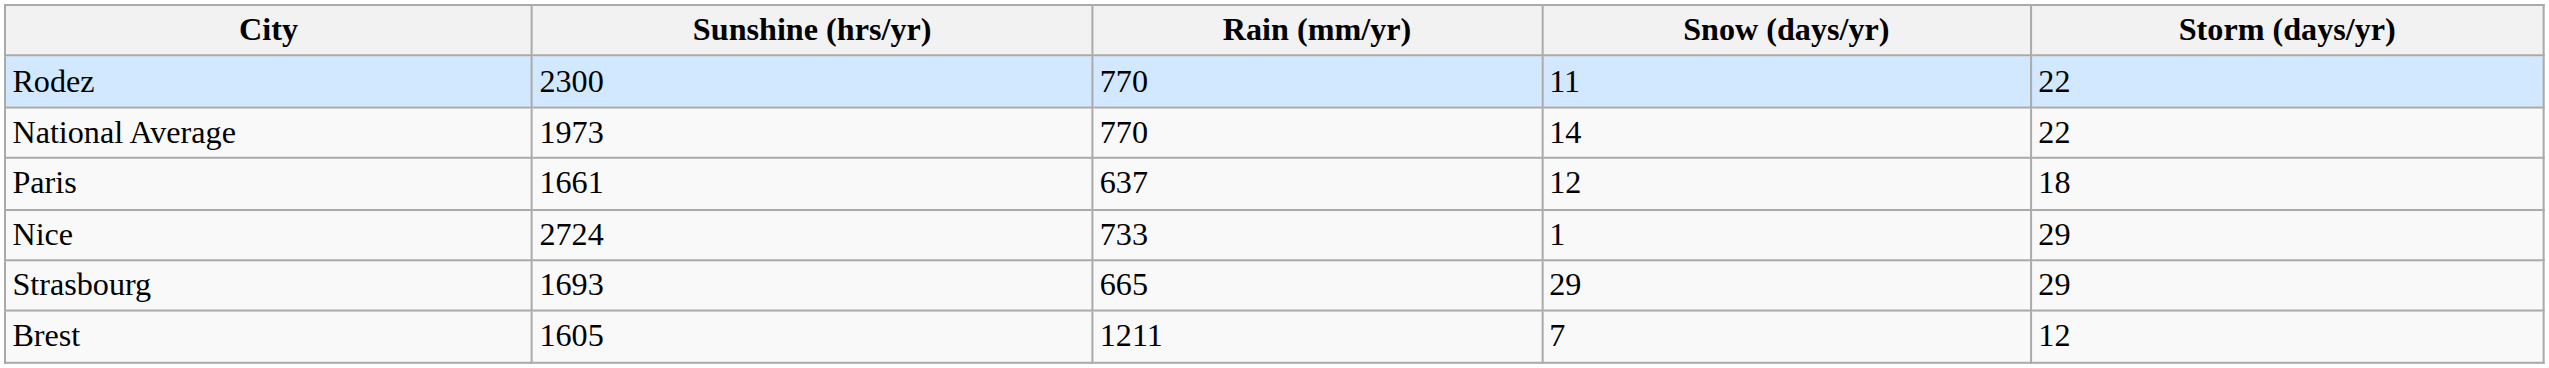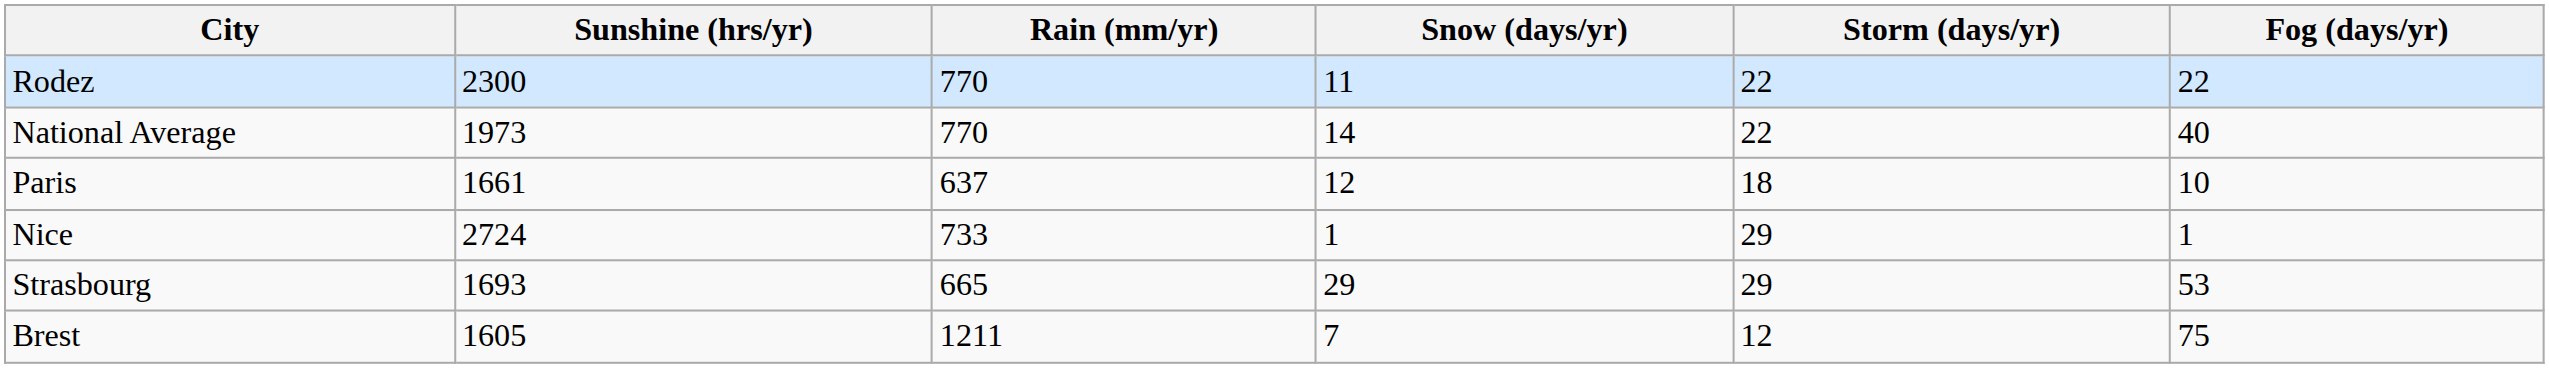+ column: Fog (days/yr) | 22 | 40 | 10 | 1 | 53 | 75
